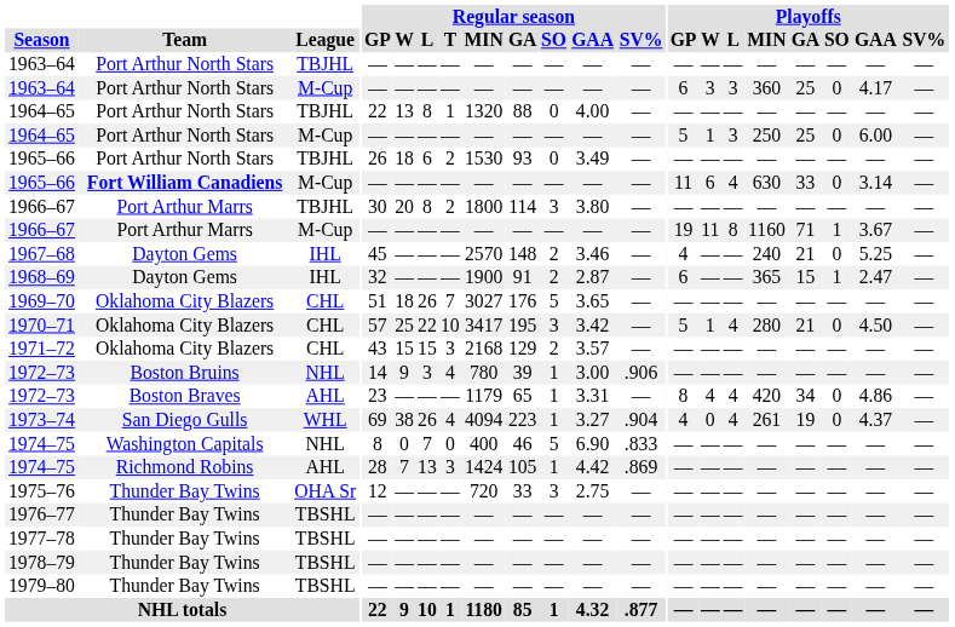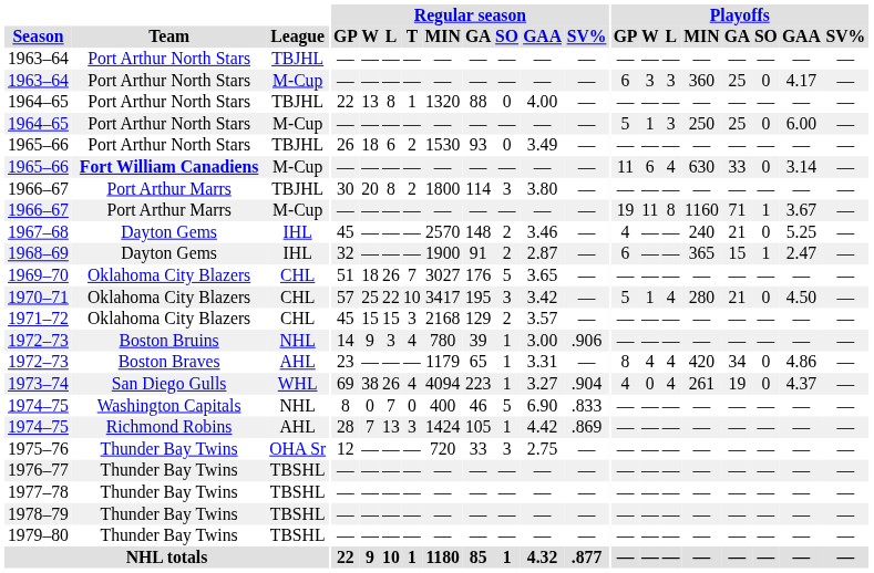1971–72 | Regular season / GP: 43 -> 45
